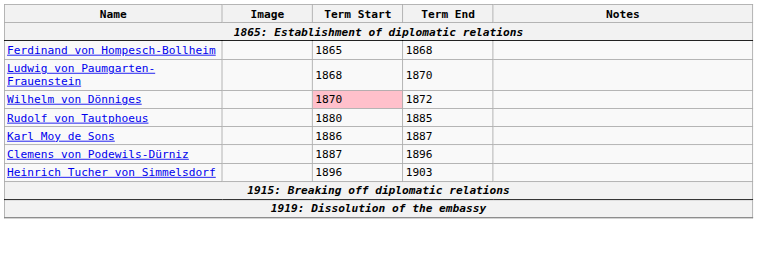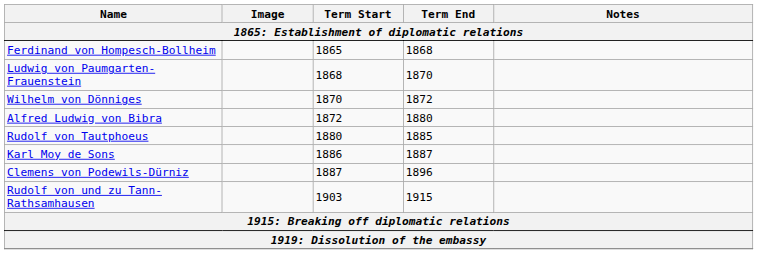Wilhelm von Dönniges | Term Start: pink background -> no background
+ row: Alfred Ludwig von Bibra | 1872 | 1880
- row: Heinrich Tucher von Simmelsdorf | 1896 | 1903
+ row: Rudolf von und zu Tann-Rathsamhausen | 1903 | 1915
